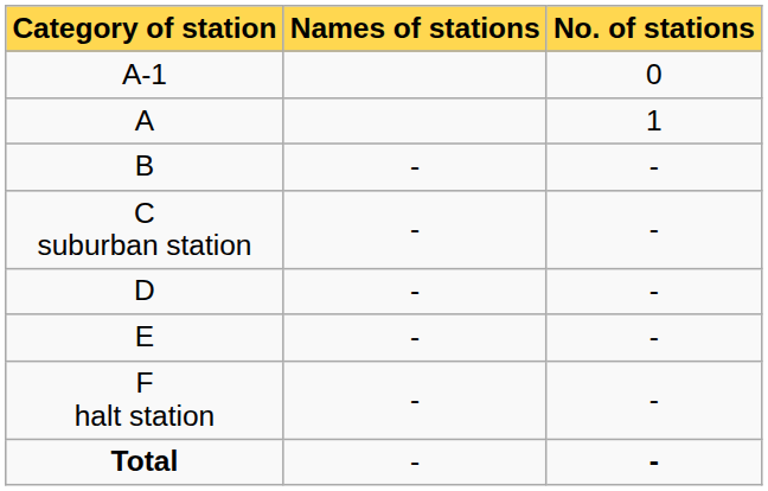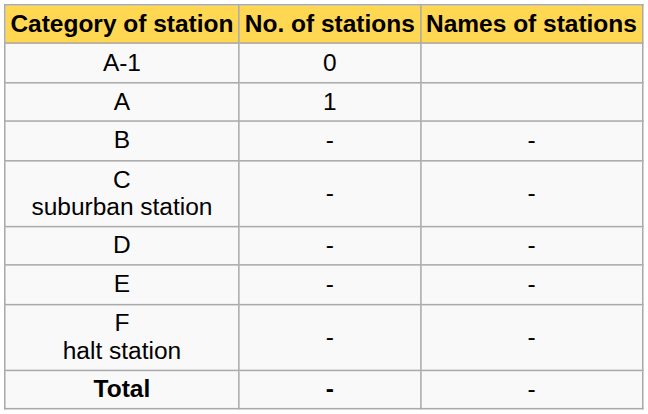columns swapped: No. of stations <-> Names of stations
